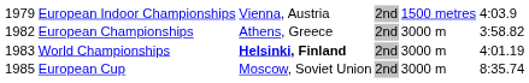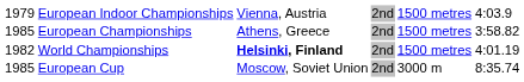European Championships | column 1: 1982 -> 1985
European Championships | column 5: 3000 m -> 1500 metres
World Championships | column 1: 1983 -> 1982
World Championships | column 5: 3000 m -> 1500 metres
